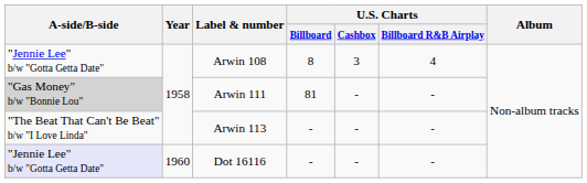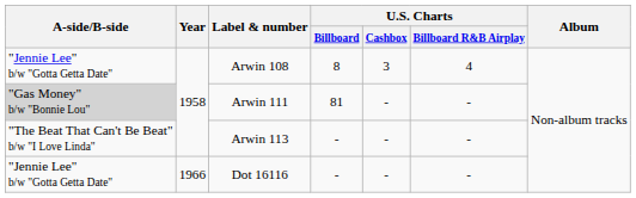Dot 16116 | A-side/B-side: lavender background -> no background
Dot 16116 | Year: 1960 -> 1966
